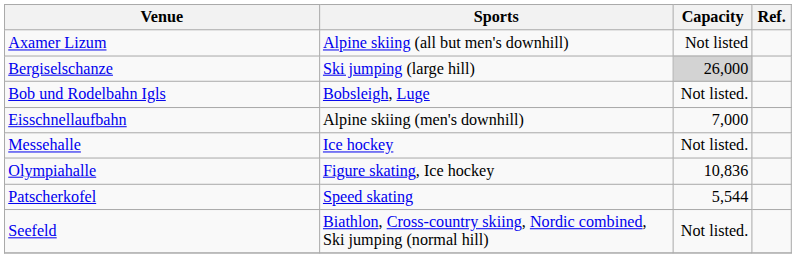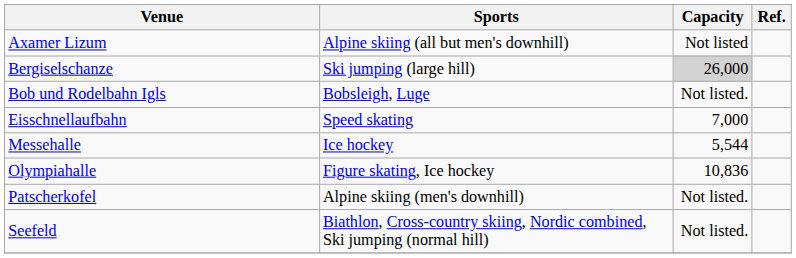Eisschnellaufbahn | Sports: Alpine skiing (men's downhill) -> Speed skating
Messehalle | Capacity: Not listed. -> 5,544
Patscherkofel | Sports: Speed skating -> Alpine skiing (men's downhill)
Patscherkofel | Capacity: 5,544 -> Not listed.
